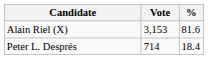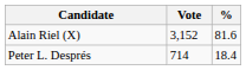Alain Riel (X) | Vote: 3,153 -> 3,152
